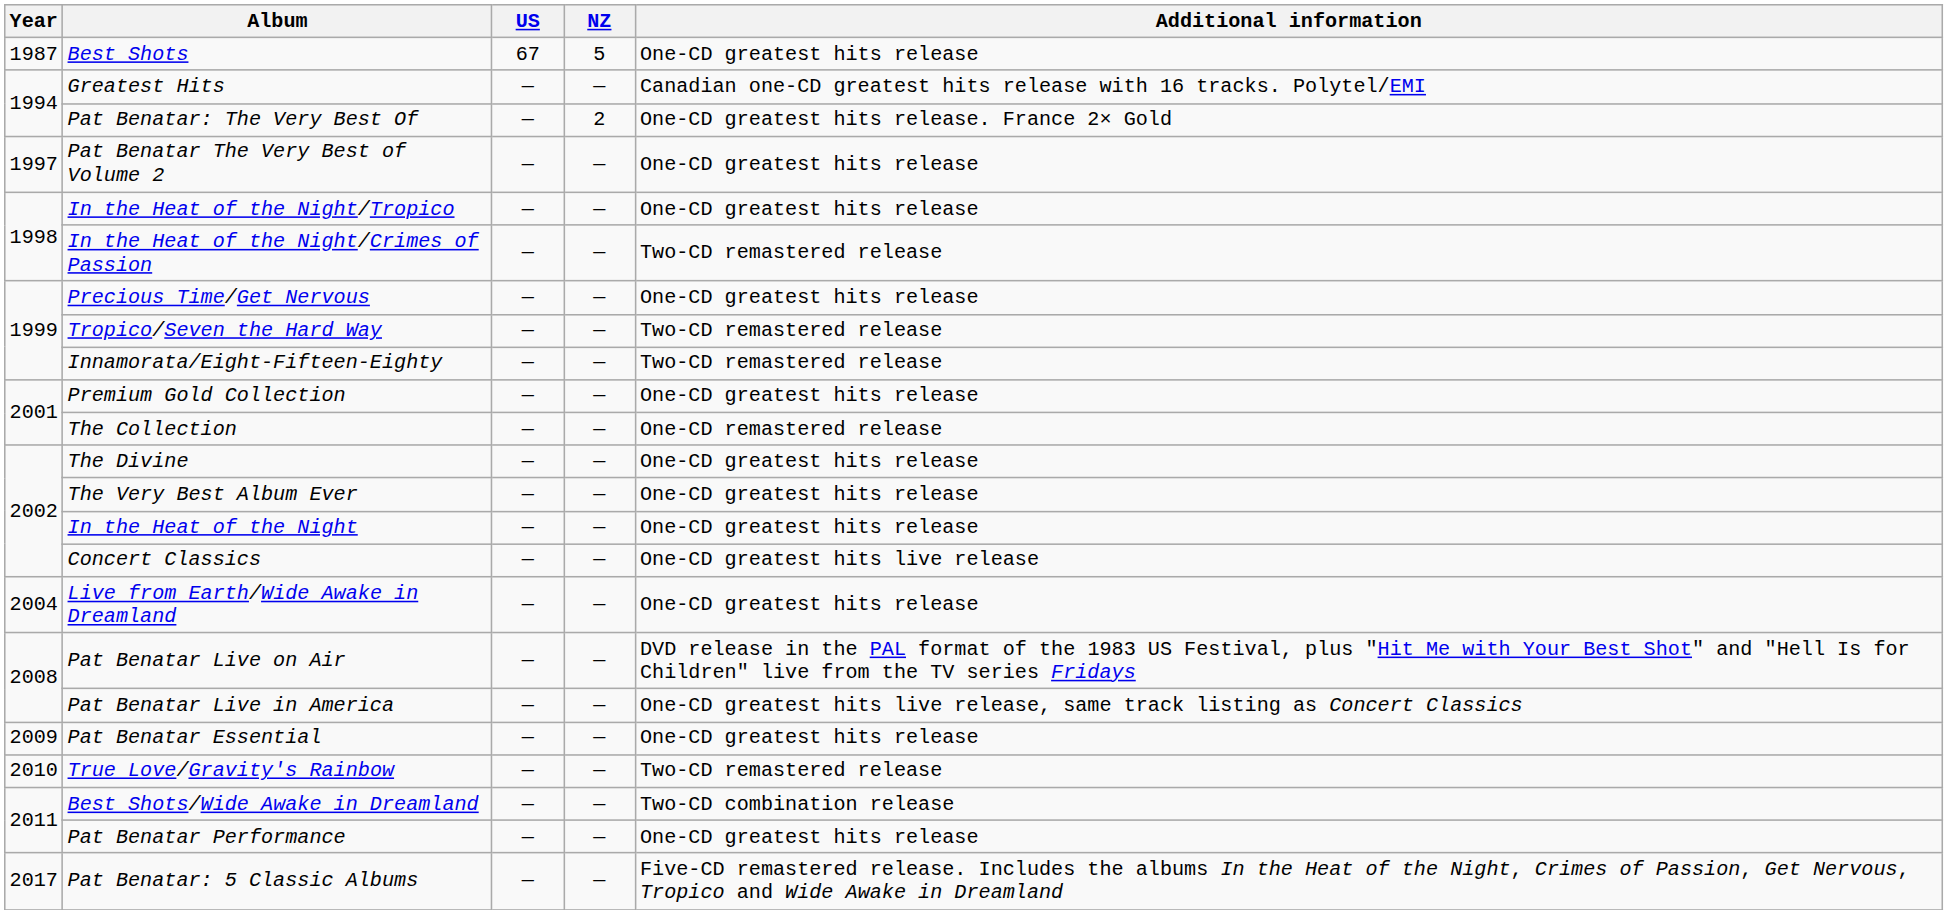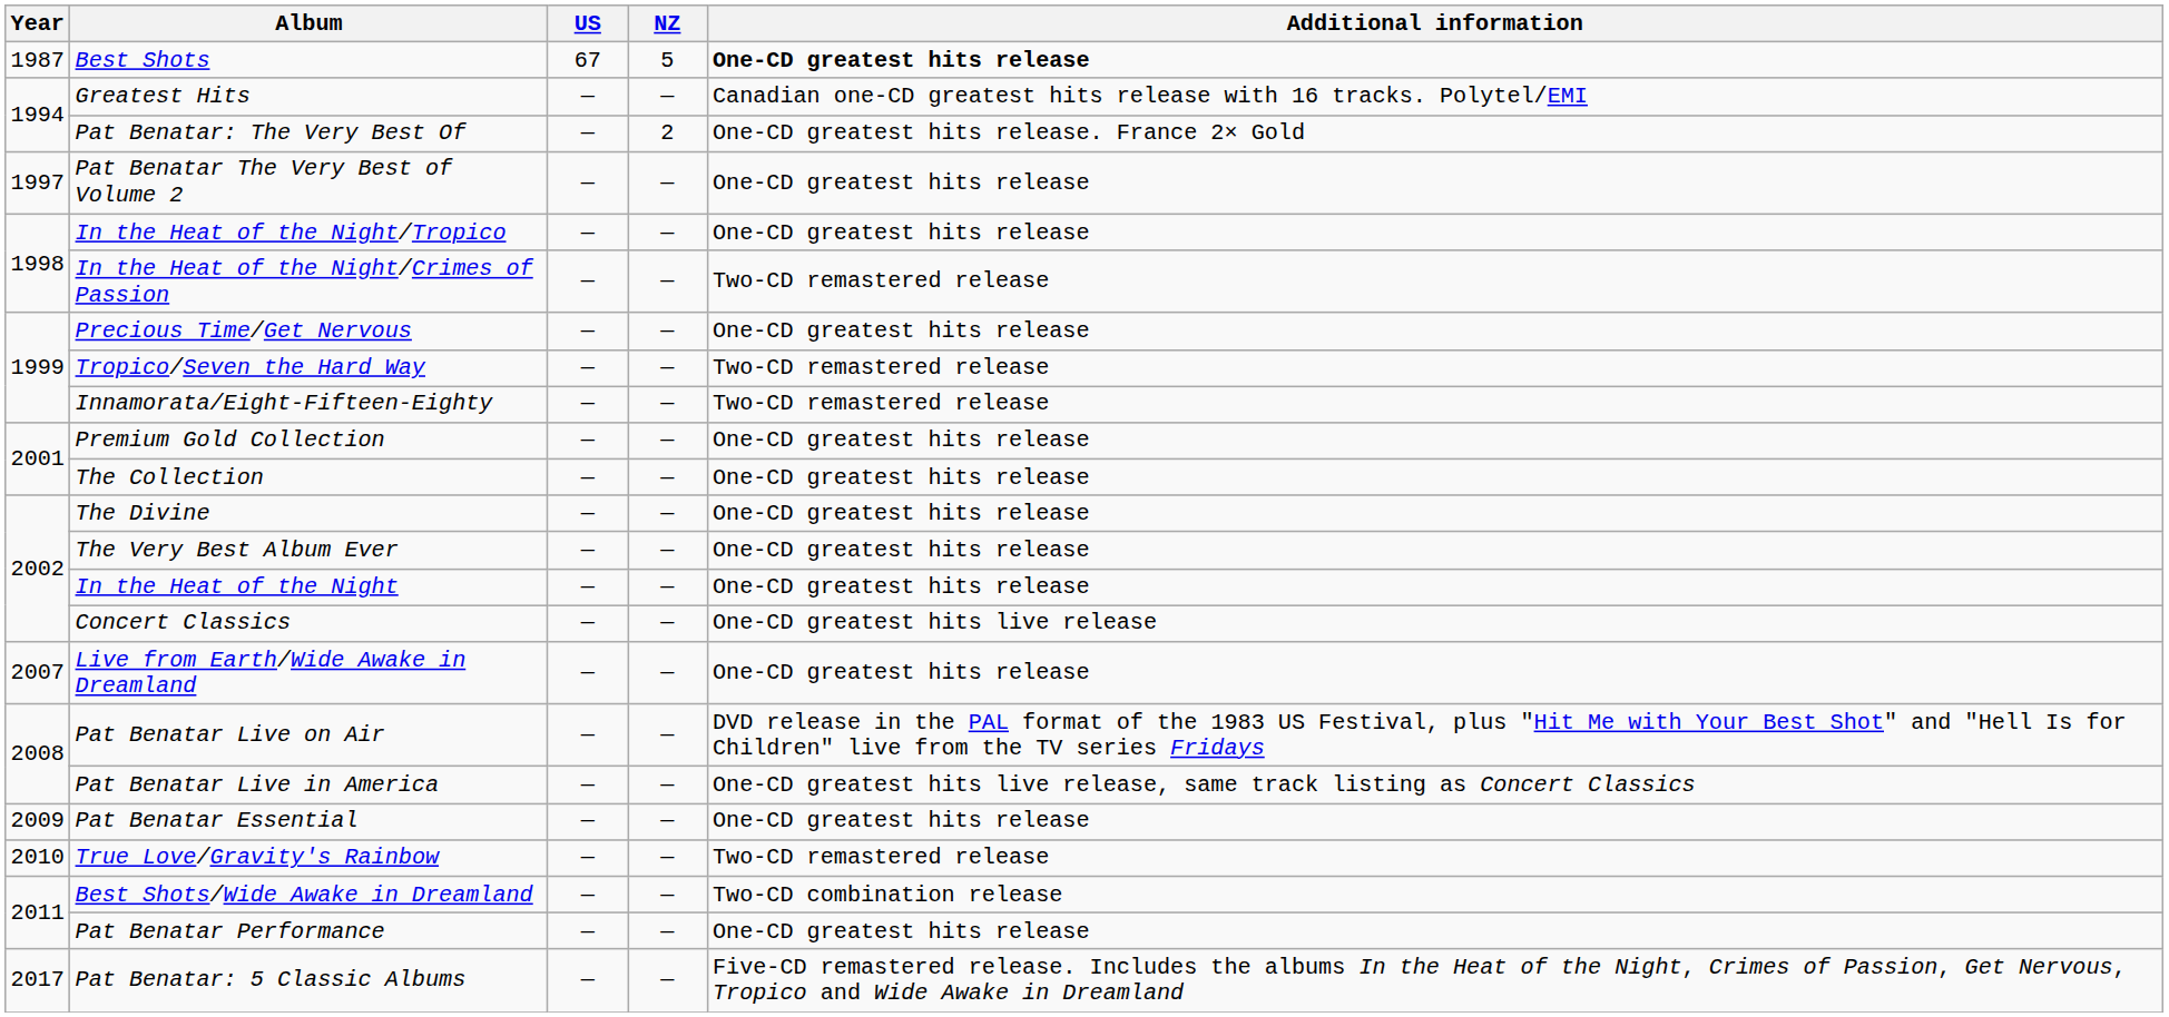Best Shots | Additional information: normal -> bold
The Collection | Additional information: One-CD remastered release -> One-CD greatest hits release
Live from Earth/Wide Awake in Dreamland | Year: 2004 -> 2007
